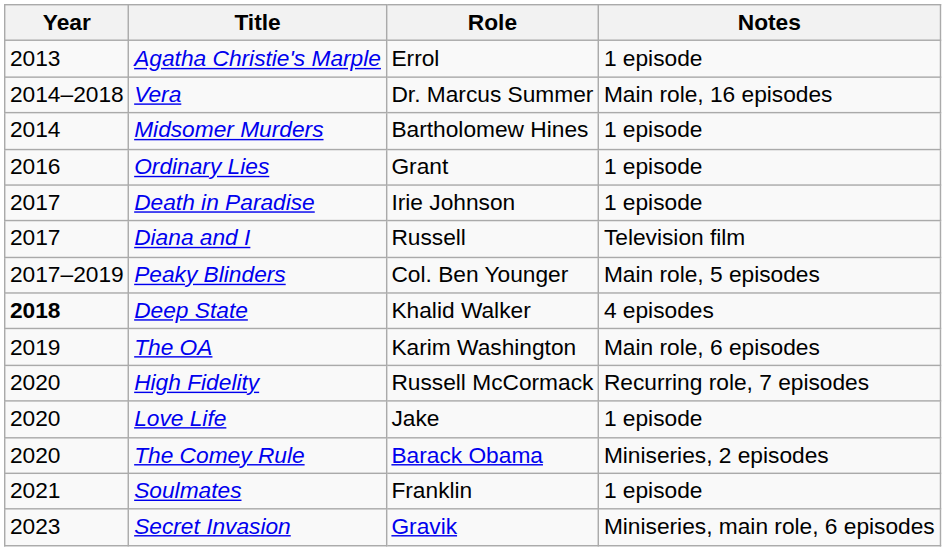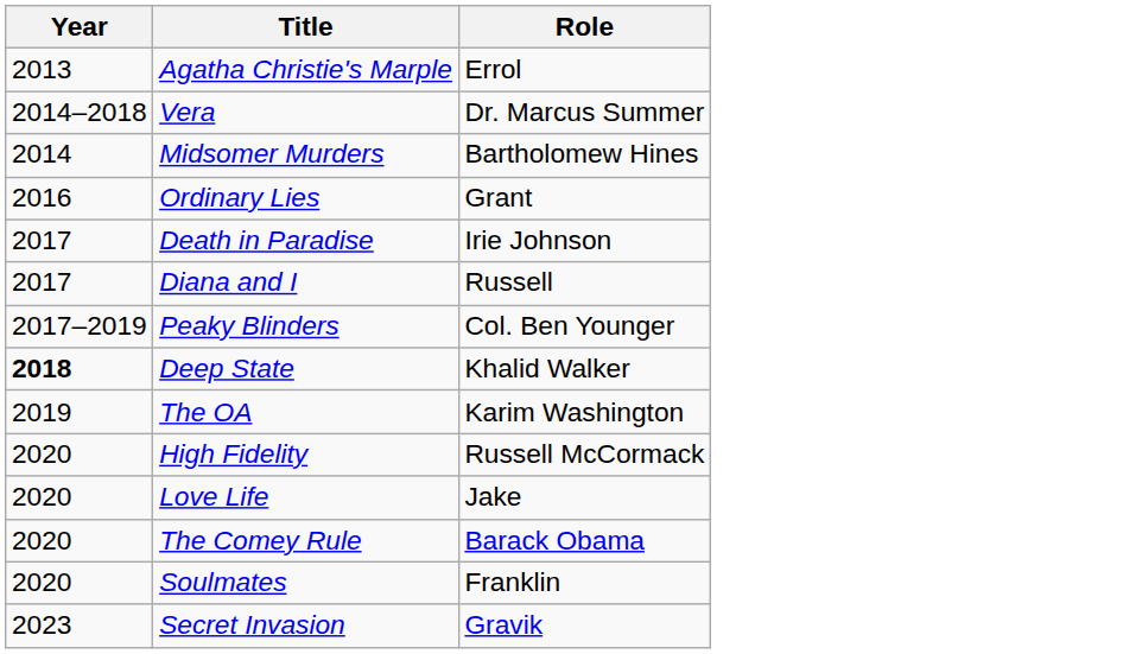- column: Notes | 1 episode | Main role, 16 episodes | 1 episode | 1 episode | 1 episode | Television film | Main role, 5 episodes | 4 episodes | Main role, 6 episodes | Recurring role, 7 episodes | 1 episode | Miniseries, 2 episodes | 1 episode | Miniseries, main role, 6 episodes
Soulmates | Year: 2021 -> 2020
